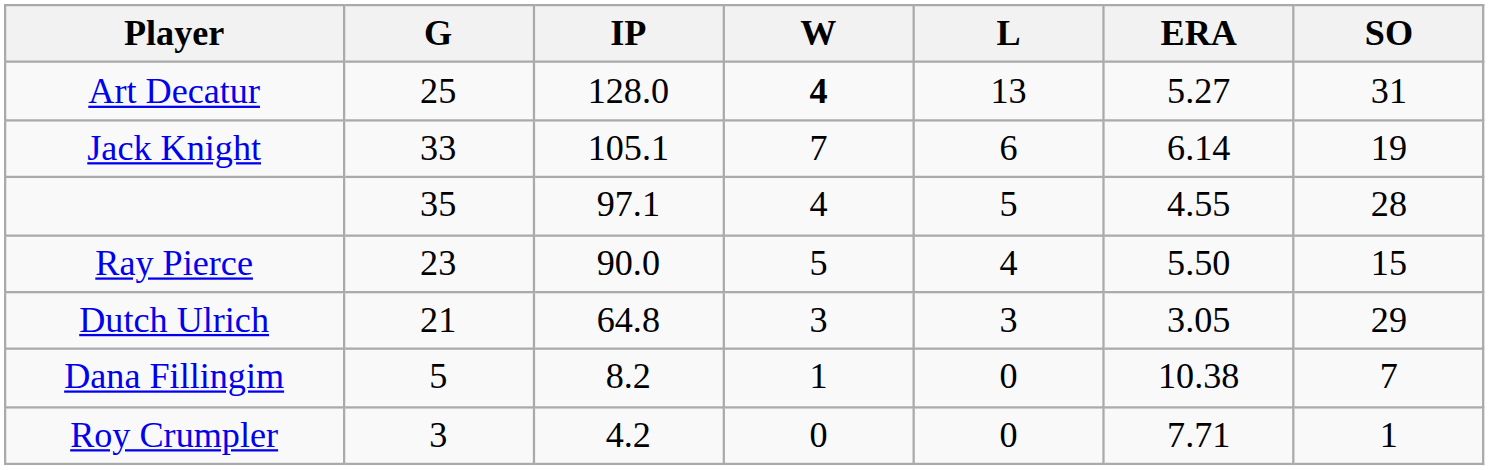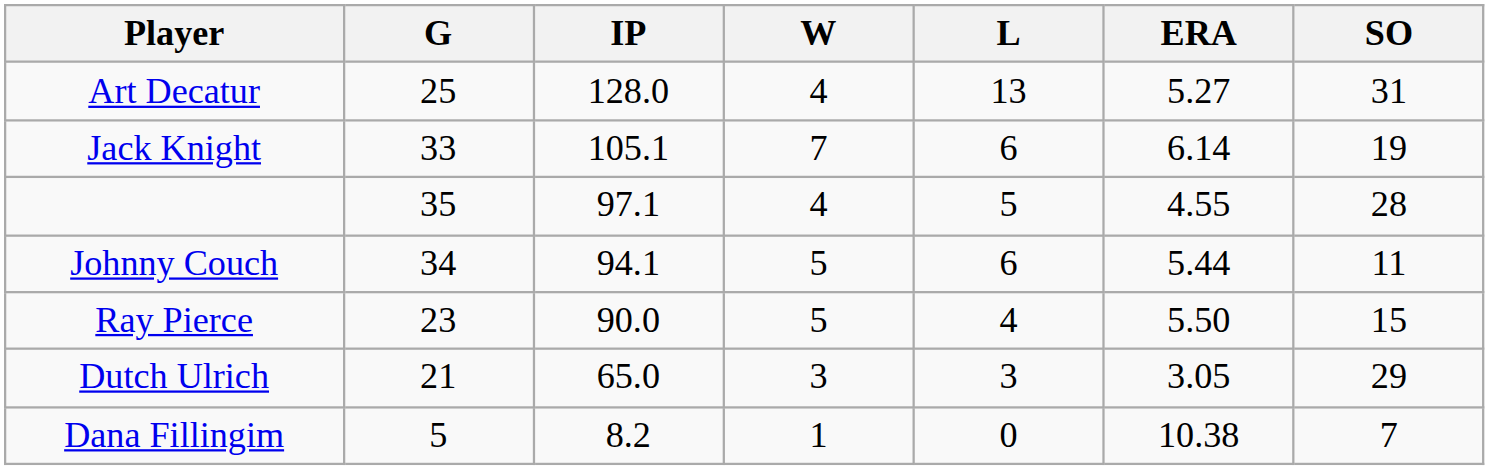Art Decatur | W: bold -> normal
+ row: Johnny Couch | 34 | 94.1 | 5 | 6 | 5.44 | 11
Dutch Ulrich | IP: 64.8 -> 65.0
- row: Roy Crumpler | 3 | 4.2 | 0 | 0 | 7.71 | 1
